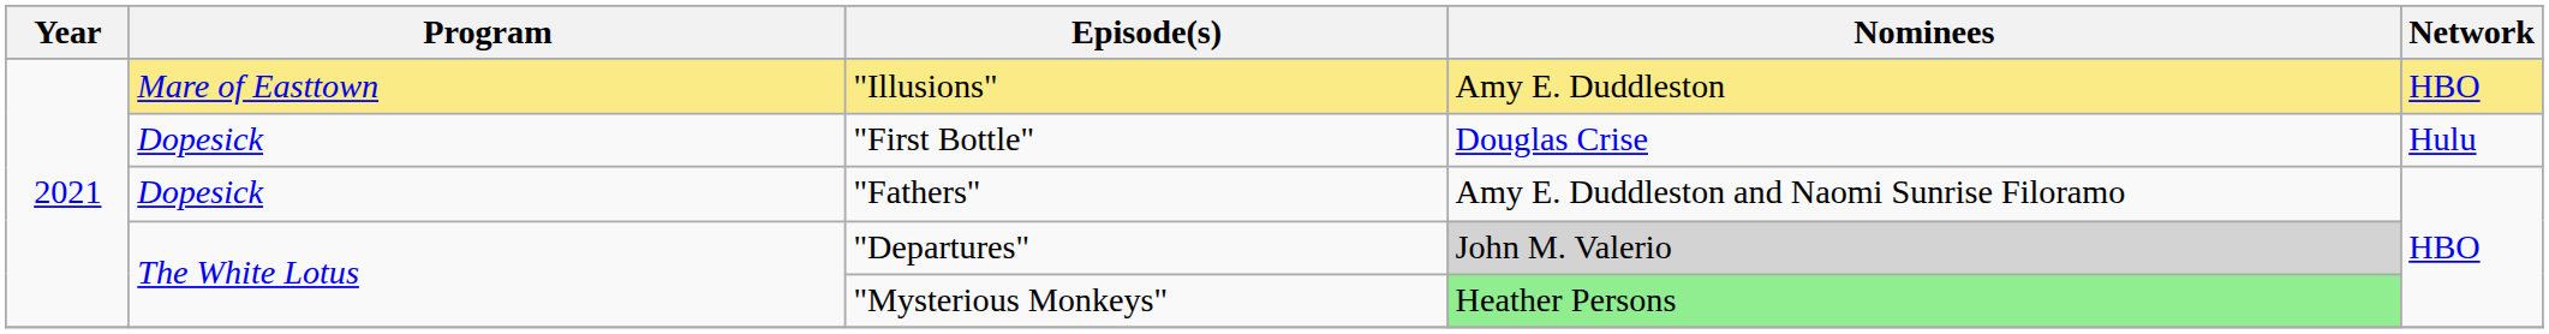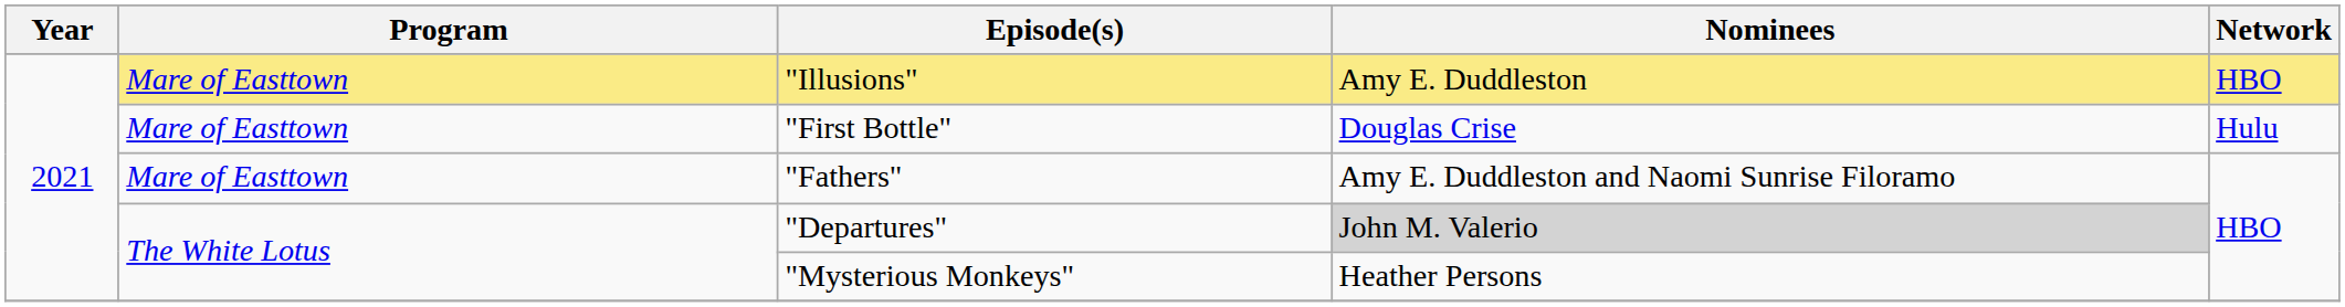"First Bottle" | Program: Dopesick -> Mare of Easttown
"Fathers" | Program: Dopesick -> Mare of Easttown
"Mysterious Monkeys" | Nominees: lightgreen background -> no background
